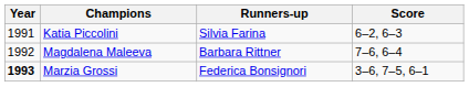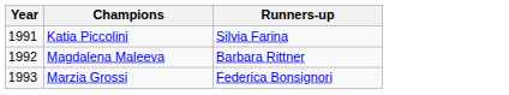- column: Score | 6–2, 6–3 | 7–6, 6–4 | 3–6, 7–5, 6–1
Marzia Grossi | Year: bold -> normal
